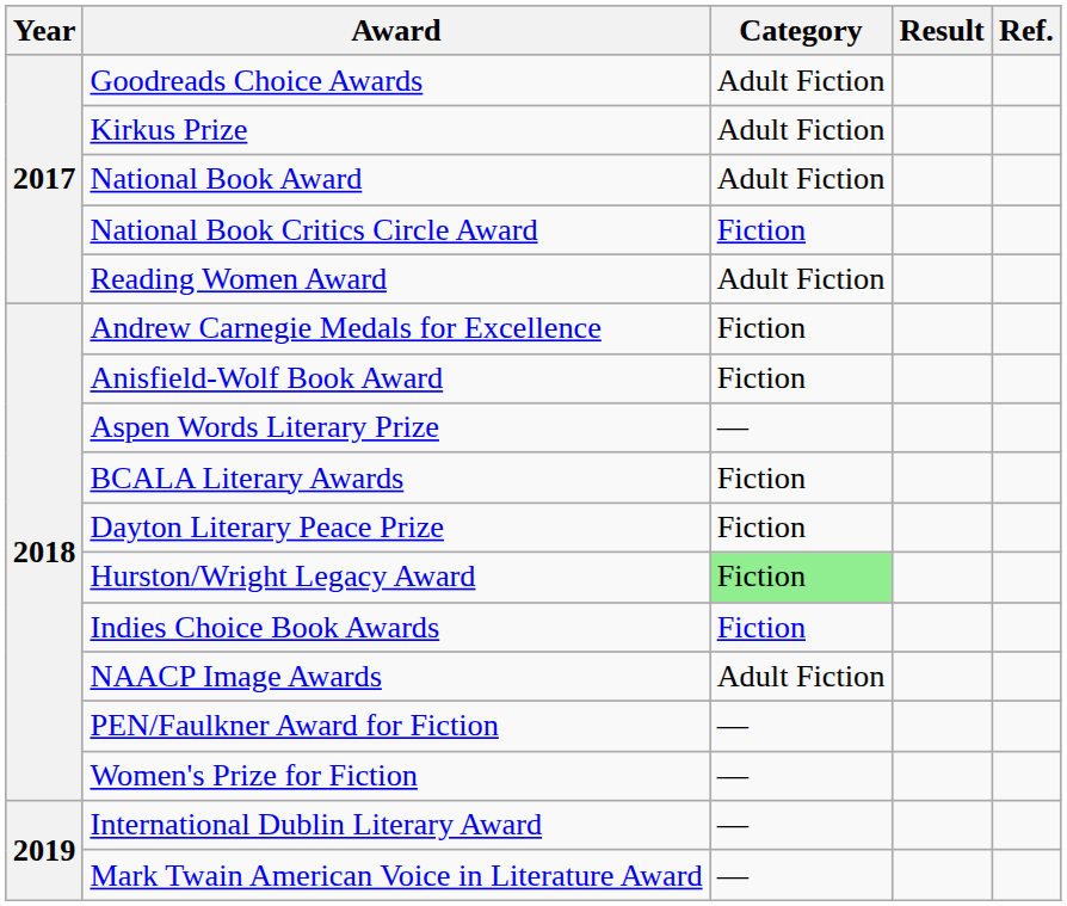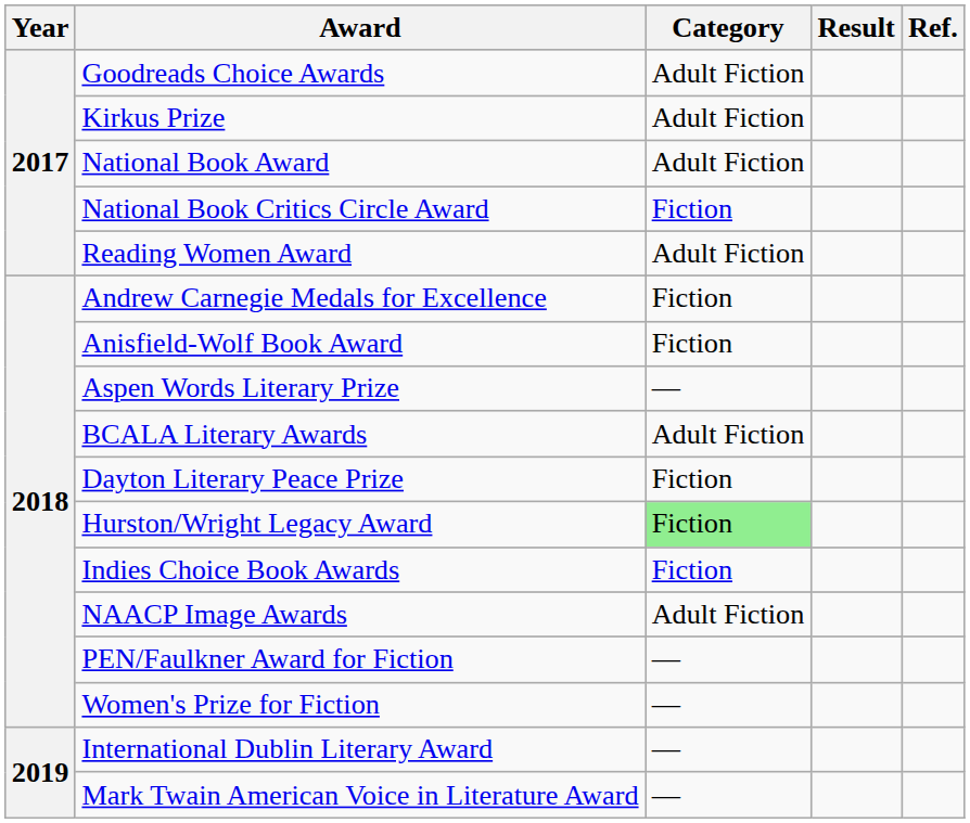BCALA Literary Awards | Category: Fiction -> Adult Fiction
